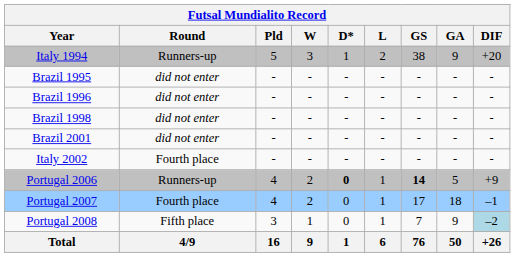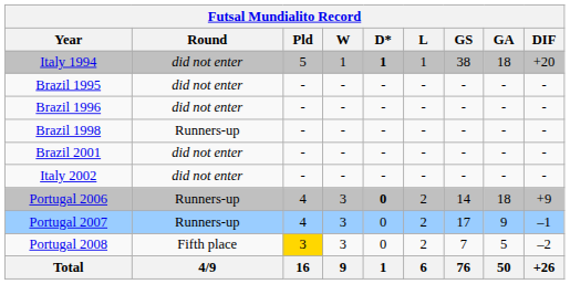Italy 1994 | Round: Runners-up -> did not enter
Italy 1994 | W: 3 -> 1
Italy 1994 | D*: normal -> bold
Italy 1994 | L: 2 -> 1
Italy 1994 | GA: 9 -> 18
Brazil 1998 | Round: did not enter -> Runners-up
Italy 2002 | Round: Fourth place -> did not enter
Portugal 2006 | W: 2 -> 3
Portugal 2006 | L: 1 -> 2
Portugal 2006 | GS: bold -> normal
Portugal 2006 | GA: 5 -> 18
Portugal 2007 | Round: Fourth place -> Runners-up
Portugal 2007 | W: 2 -> 3
Portugal 2007 | L: 1 -> 2
Portugal 2007 | GA: 18 -> 9
Portugal 2008 | Pld: no background -> gold background
Portugal 2008 | W: 1 -> 3
Portugal 2008 | L: 1 -> 2
Portugal 2008 | GA: 9 -> 5
Portugal 2008 | DIF: lightblue background -> no background
